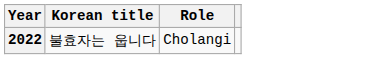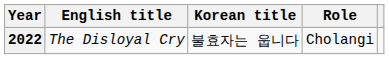+ column: English title | The Disloyal Cry
